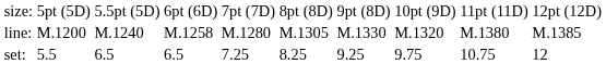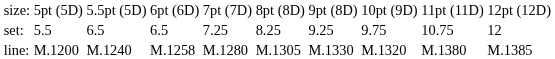rows swapped: set: <-> line:
